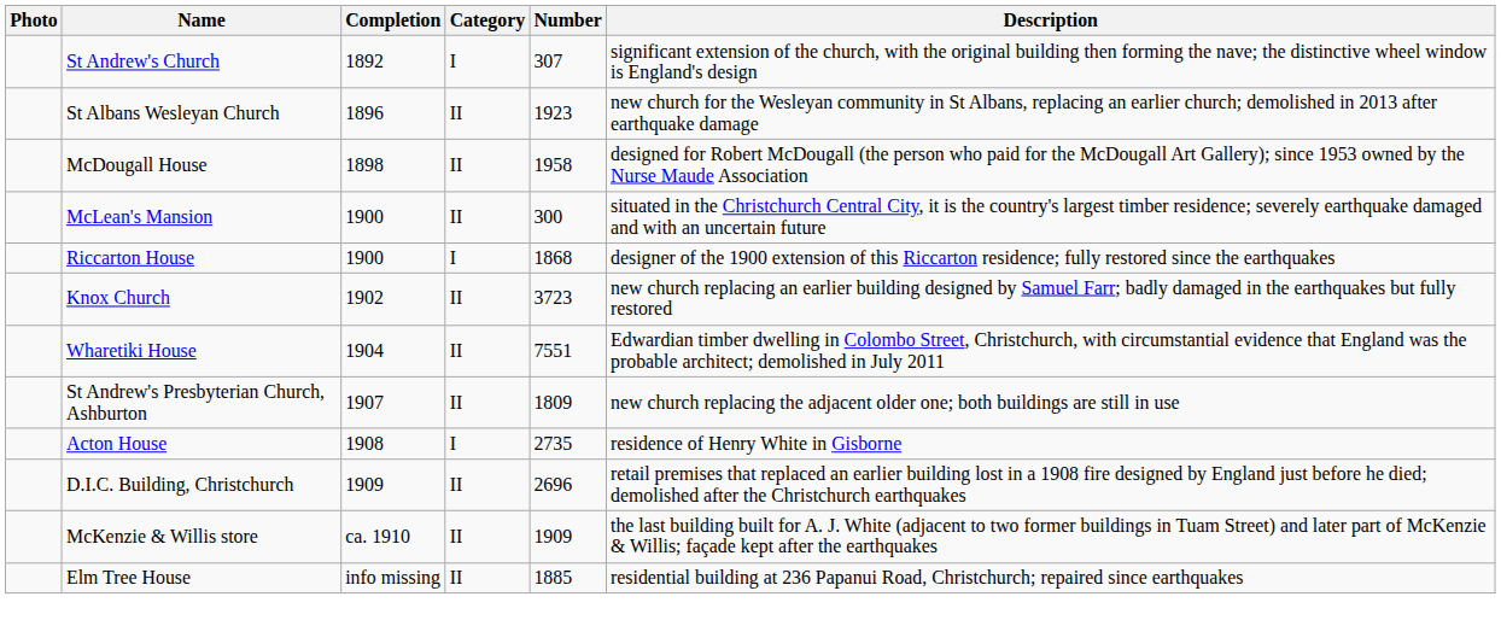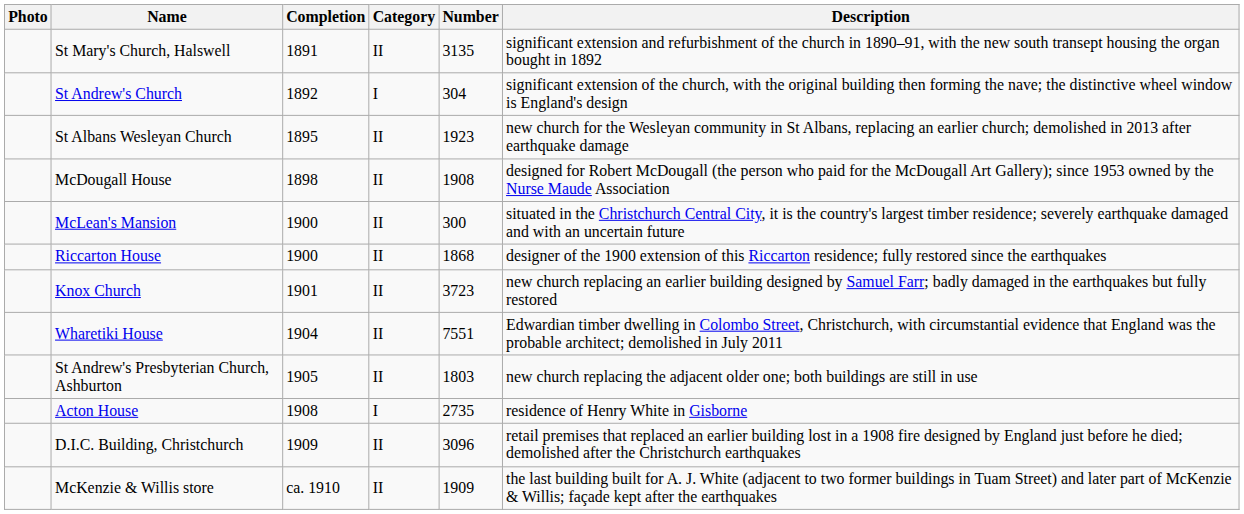+ row: St Mary's Church, Halswell | 1891 | II | 3135 | significant extension and refurbishment of the church in 1890–91, with the new south transept housing the organ bought in 1892
St Andrew's Church | Number: 307 -> 304
St Albans Wesleyan Church | Completion: 1896 -> 1895
McDougall House | Number: 1958 -> 1908
Riccarton House | Category: I -> II
Knox Church | Completion: 1902 -> 1901
St Andrew's Presbyterian Church, Ashburton | Completion: 1907 -> 1905
St Andrew's Presbyterian Church, Ashburton | Number: 1809 -> 1803
D.I.C. Building, Christchurch | Number: 2696 -> 3096
- row: Elm Tree House | info missing | II | 1885 | residential building at 236 Papanui Road, Christchurch; repaired since earthquakes
